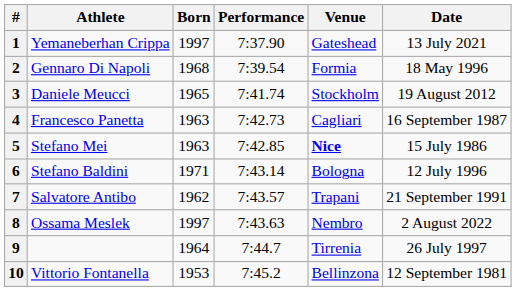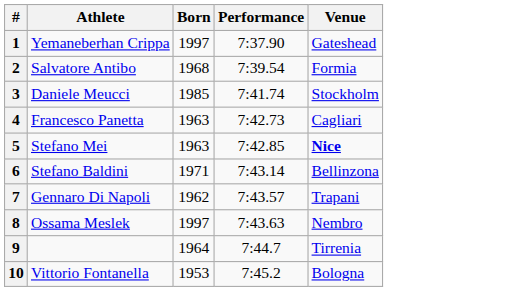- column: Date | 13 July 2021 | 18 May 1996 | 19 August 2012 | 16 September 1987 | 15 July 1986 | 12 July 1996 | 21 September 1991 | 2 August 2022 | 26 July 1997 | 12 September 1981
2 | Athlete: Gennaro Di Napoli -> Salvatore Antibo
3 | Born: 1965 -> 1985
6 | Venue: Bologna -> Bellinzona
7 | Athlete: Salvatore Antibo -> Gennaro Di Napoli
10 | Venue: Bellinzona -> Bologna
